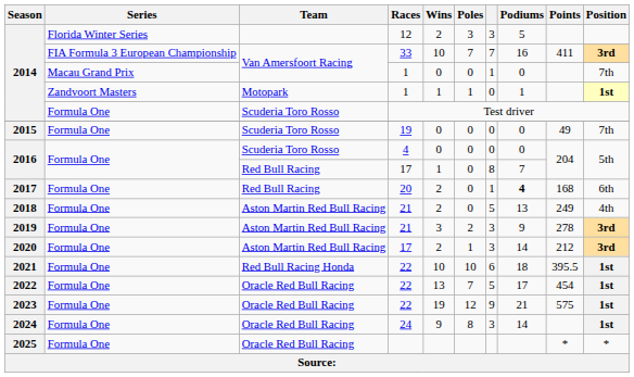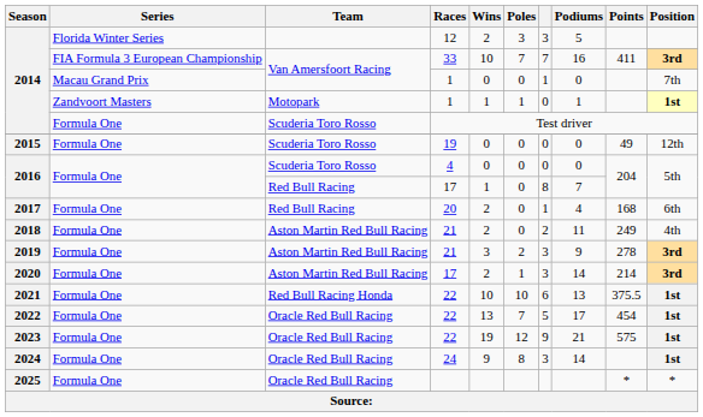2015 | Position: 7th -> 12th
2017 | Podiums: bold -> normal
2018 | column 7: 5 -> 2
2018 | Podiums: 13 -> 11
2020 | Points: 212 -> 214
2021 | Podiums: 18 -> 13
2021 | Points: 395.5 -> 375.5
